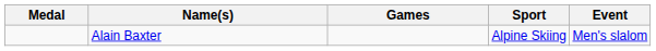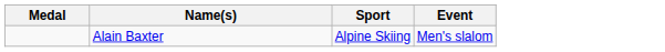- column: Games
